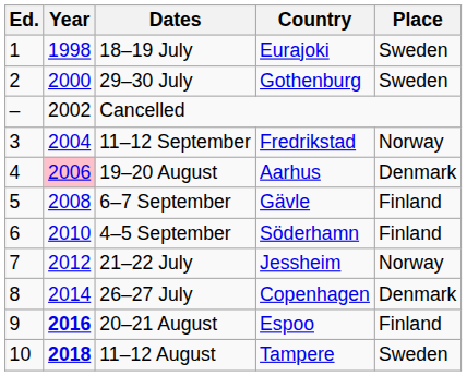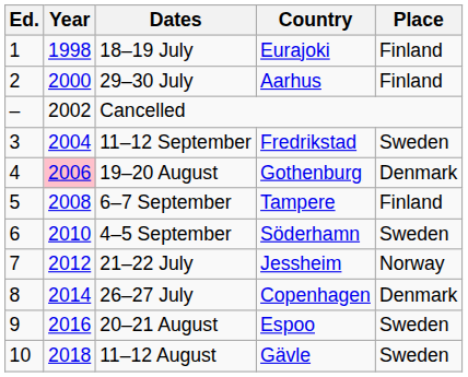18–19 July | Place: Sweden -> Finland
29–30 July | Country: Gothenburg -> Aarhus
29–30 July | Place: Sweden -> Finland
11–12 September | Place: Norway -> Sweden
19–20 August | Country: Aarhus -> Gothenburg
6–7 September | Country: Gävle -> Tampere
4–5 September | Place: Finland -> Sweden
20–21 August | Year: bold -> normal
20–21 August | Place: Finland -> Sweden
11–12 August | Year: bold -> normal
11–12 August | Country: Tampere -> Gävle
